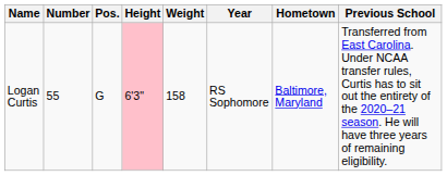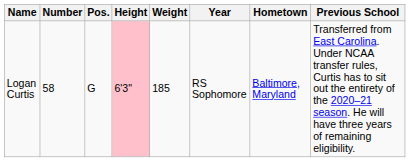Logan Curtis | Number: 55 -> 58
Logan Curtis | Weight: 158 -> 185
